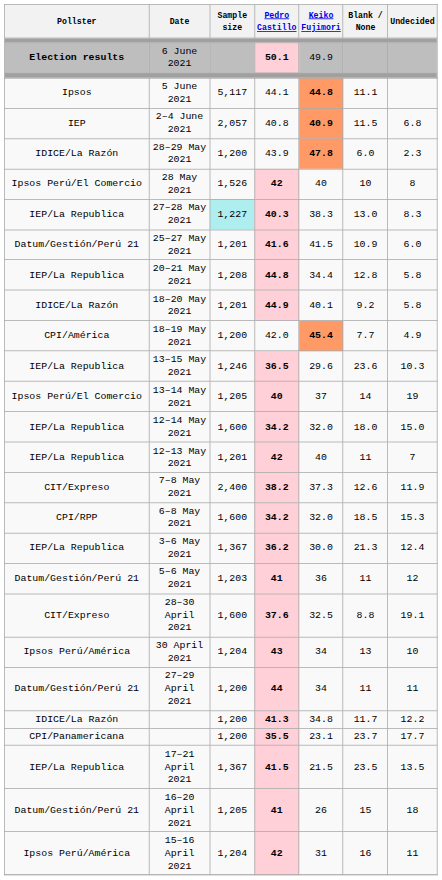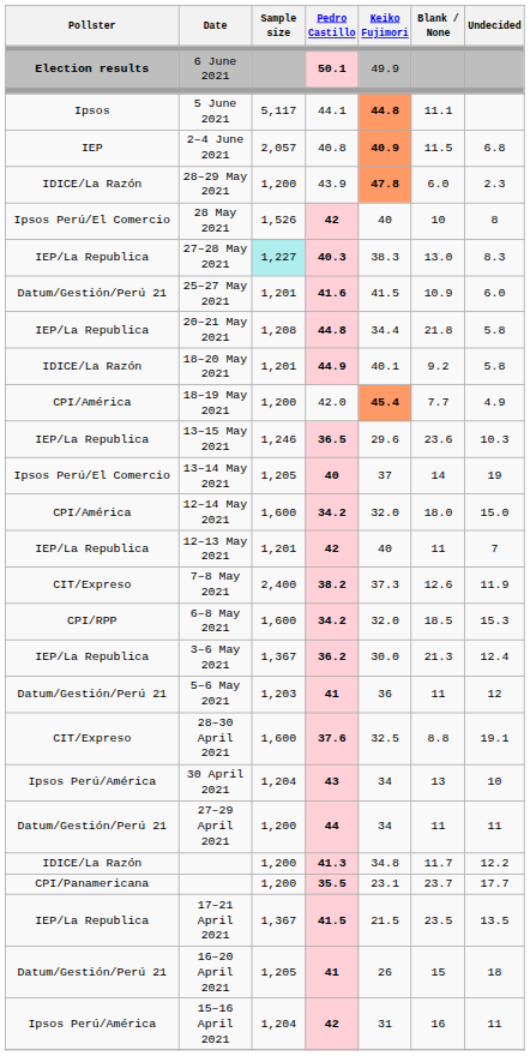20–21 May 2021 | Blank / None: 12.8 -> 21.8
12–14 May 2021 | Pollster: IEP/La Republica -> CPI/América
